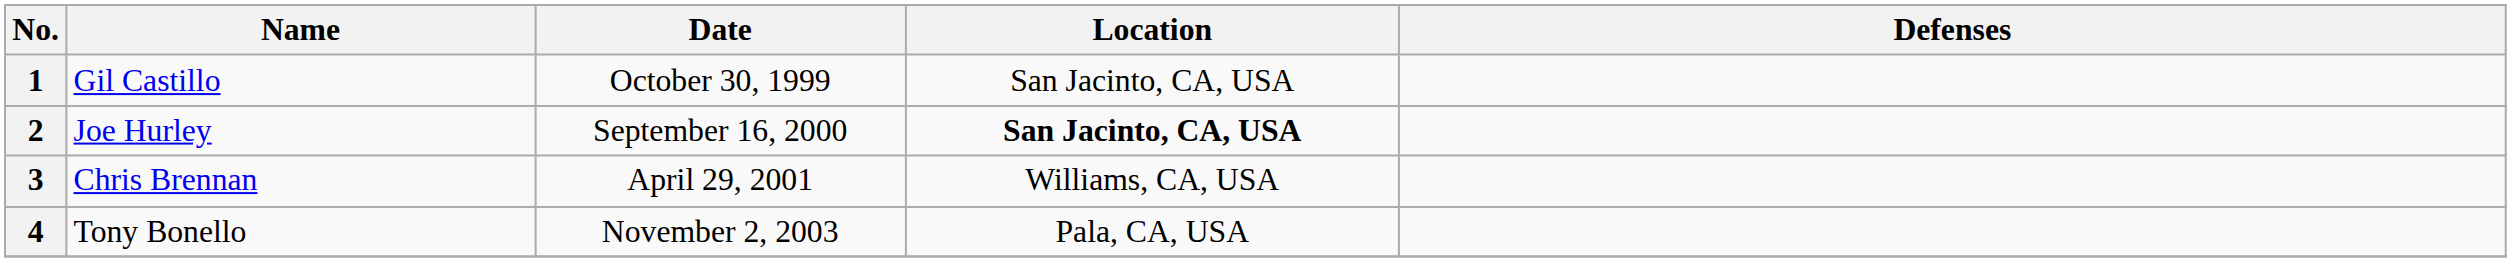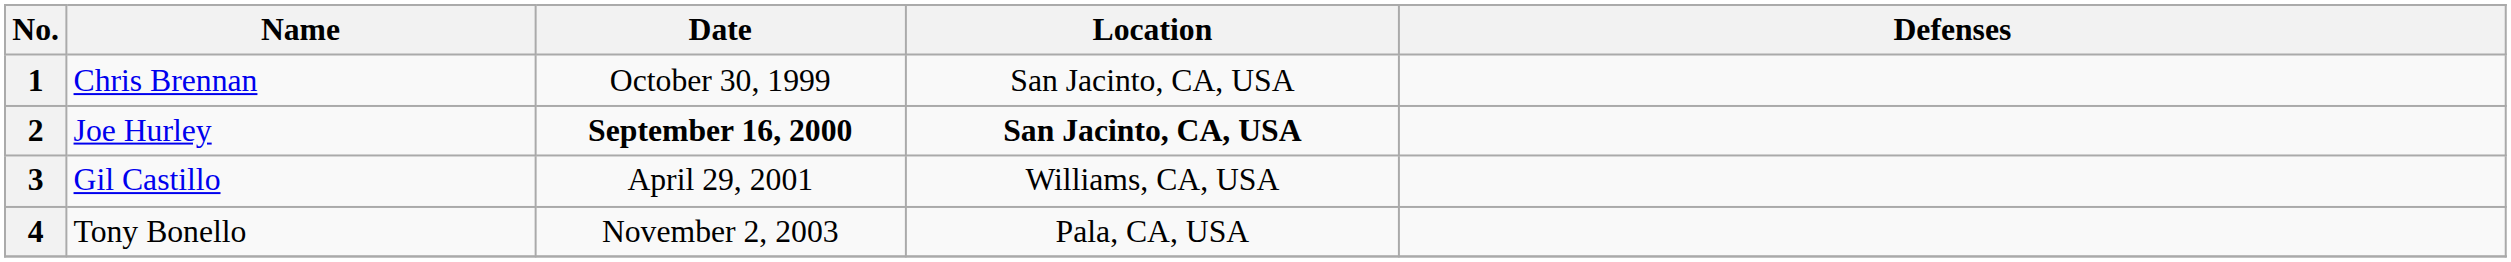1 | Name: Gil Castillo -> Chris Brennan
2 | Date: normal -> bold
3 | Name: Chris Brennan -> Gil Castillo
